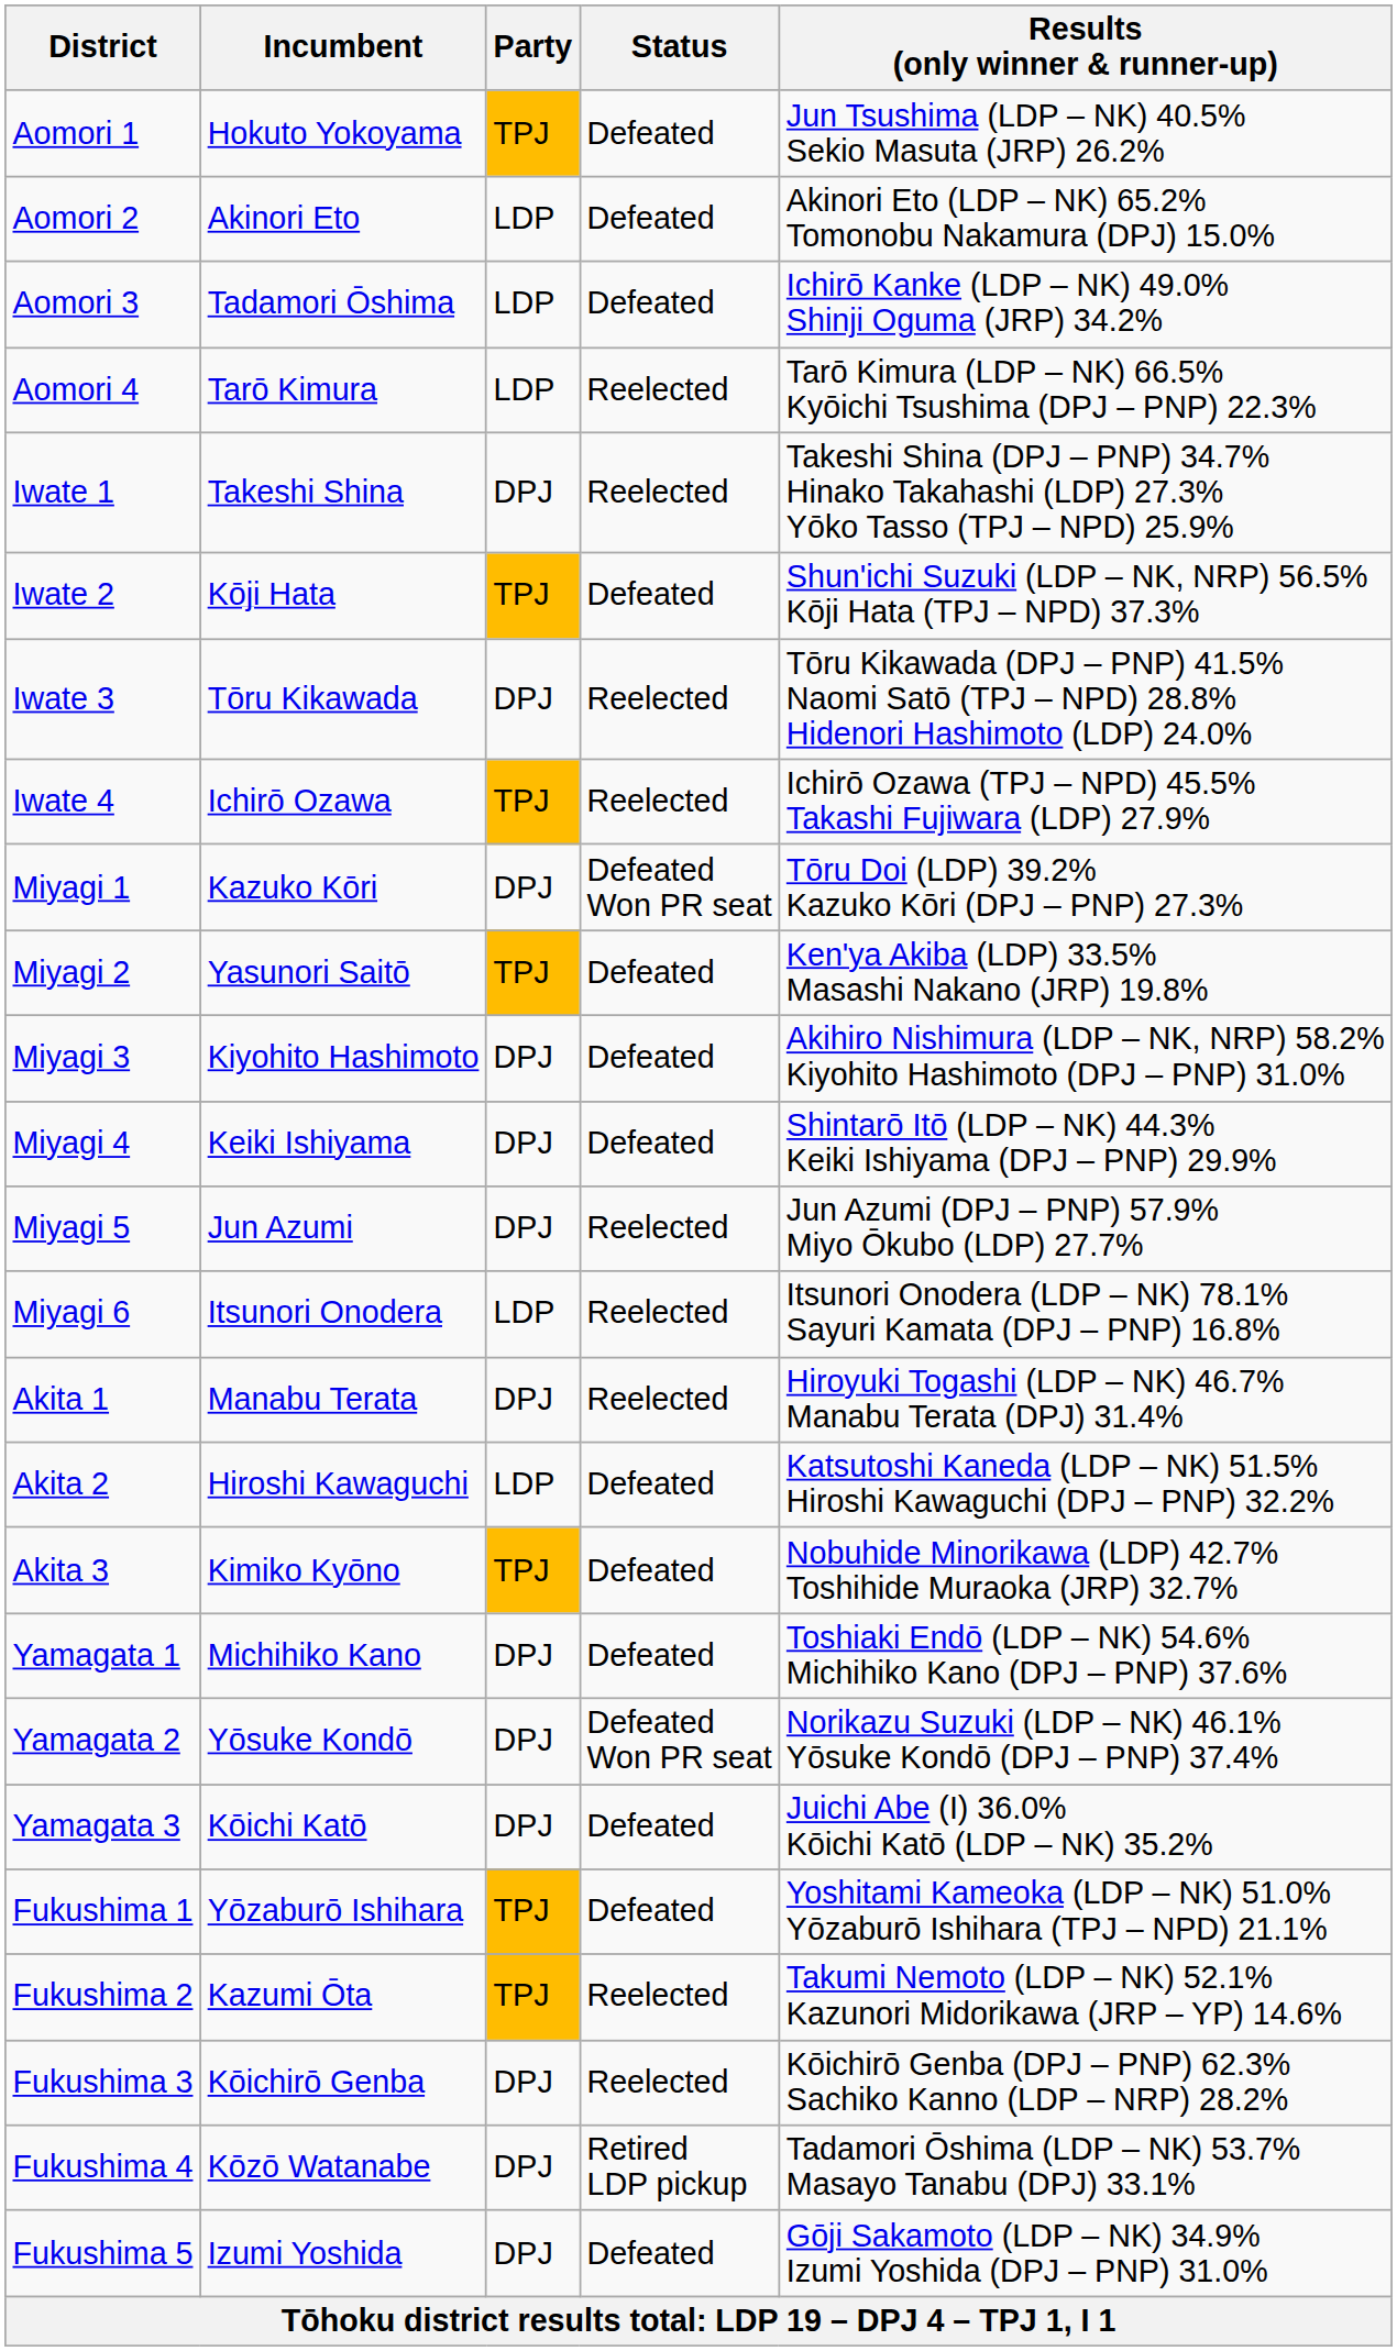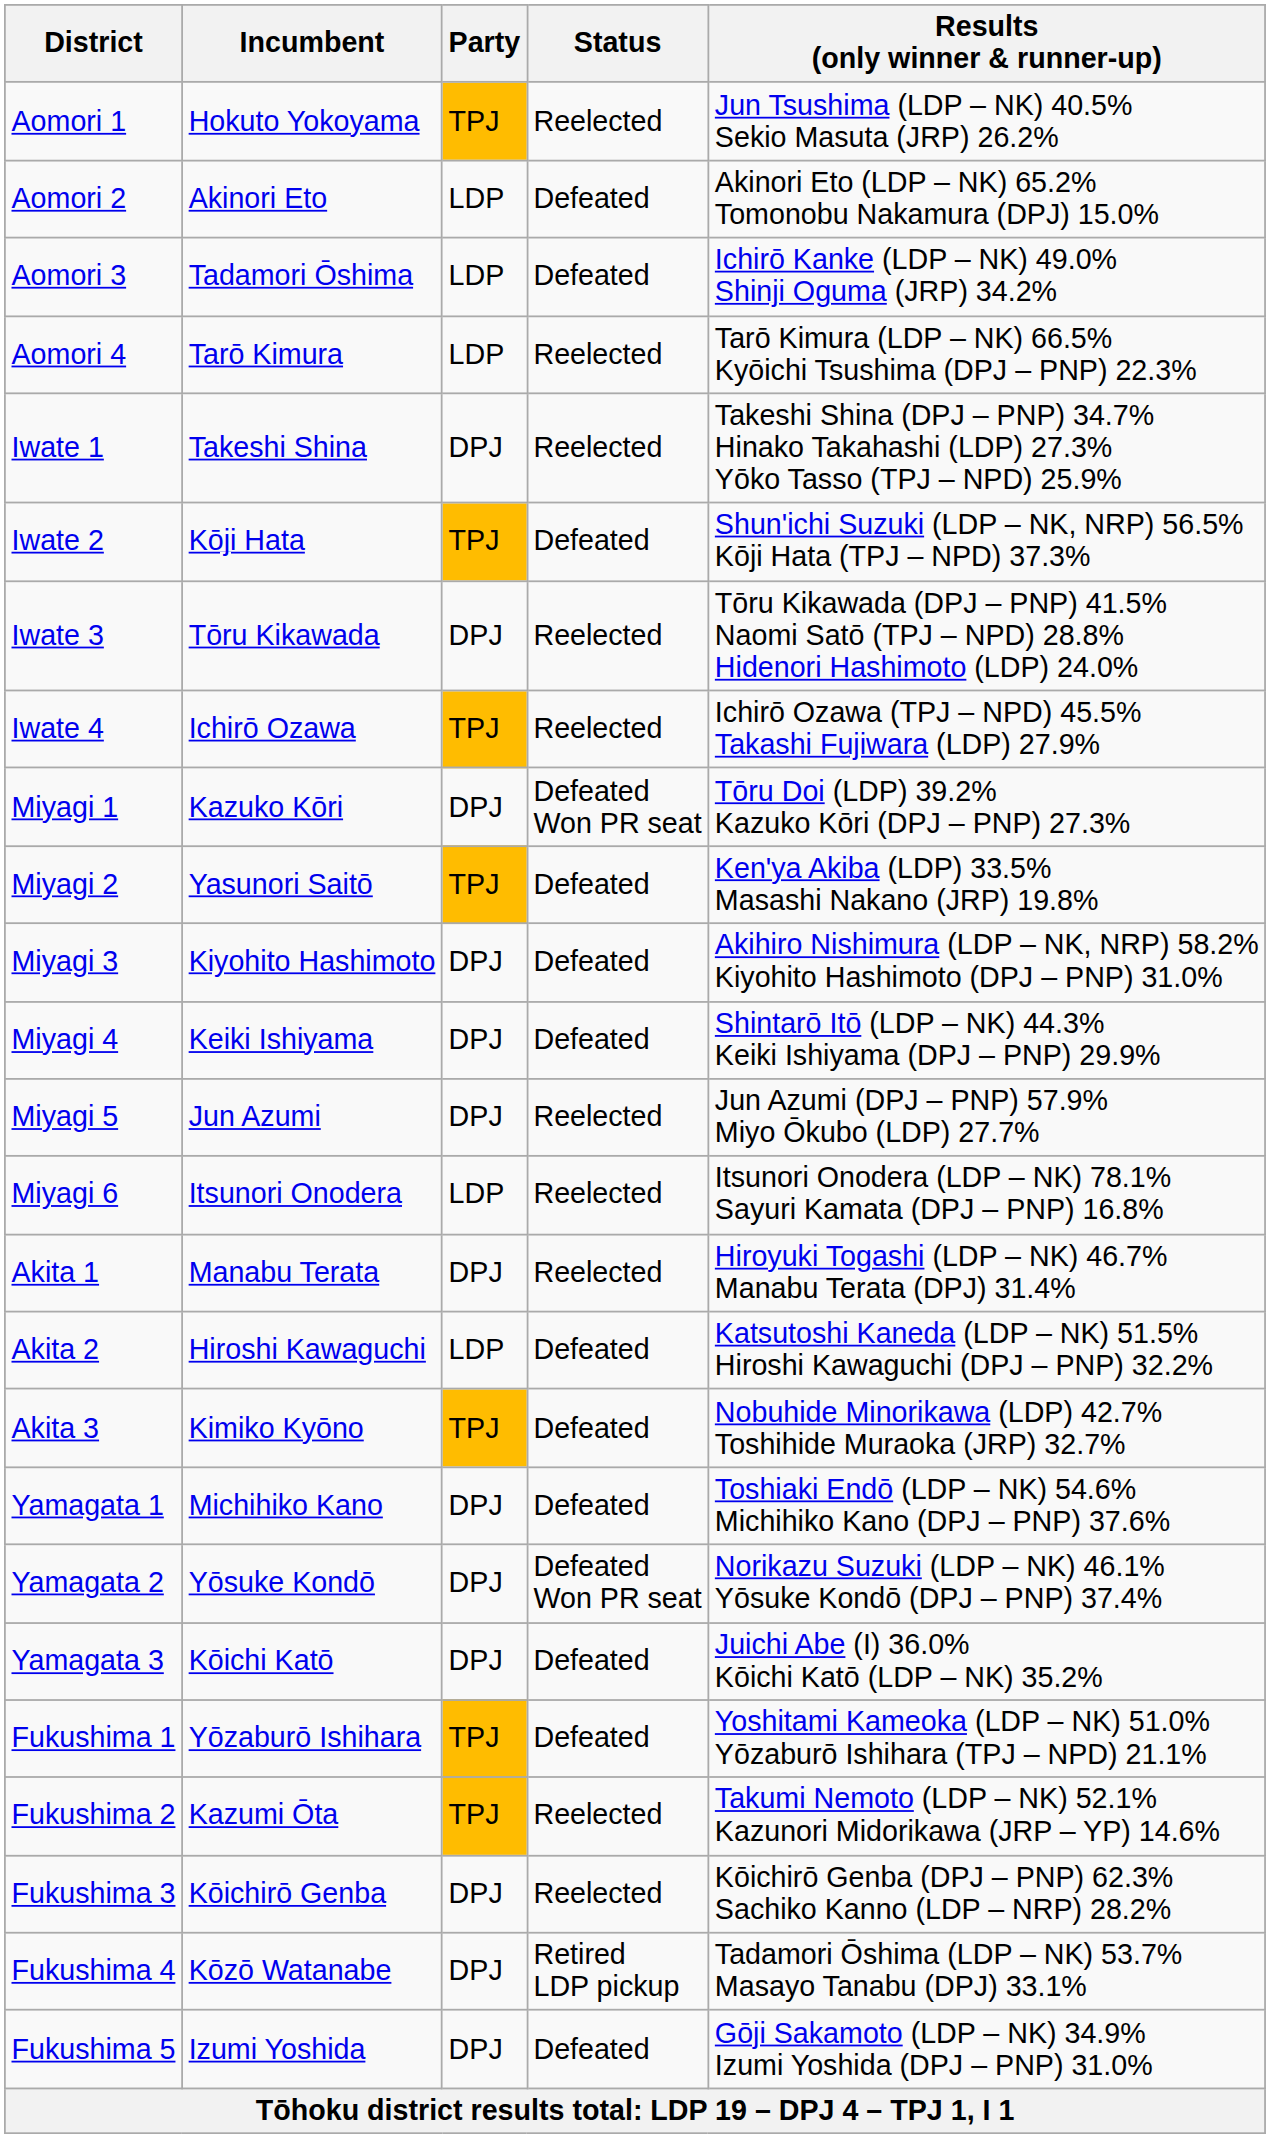Aomori 1 | Status: Defeated -> Reelected
